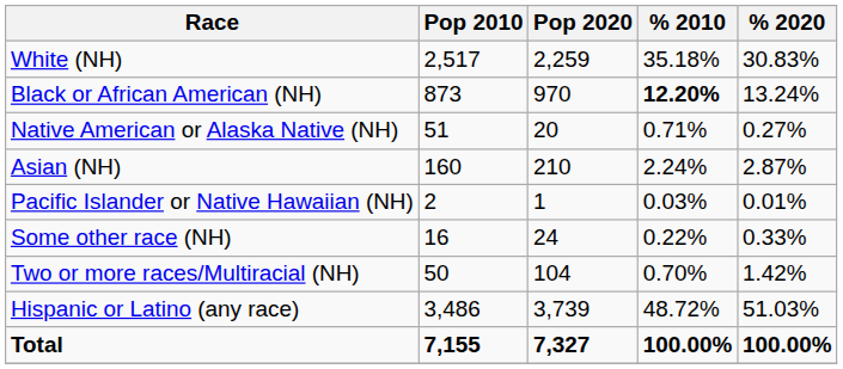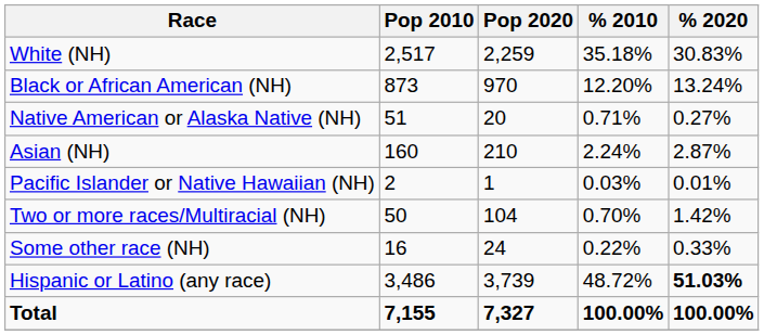Black or African American (NH) | % 2010: bold -> normal
rows swapped: Some other race (NH) <-> Two or more races/Multiracial (NH)
Hispanic or Latino (any race) | % 2020: normal -> bold
